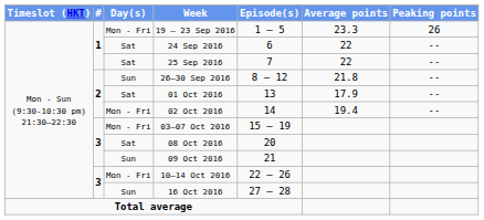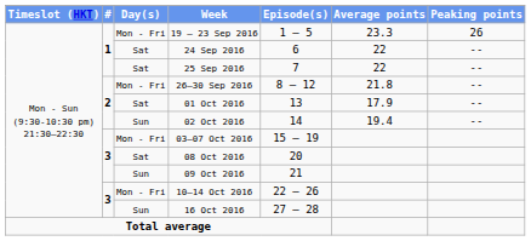26–30 Sep 2016 | Day(s): Sun -> Mon - Fri
02 Oct 2016 | Day(s): Mon - Fri -> Sun
